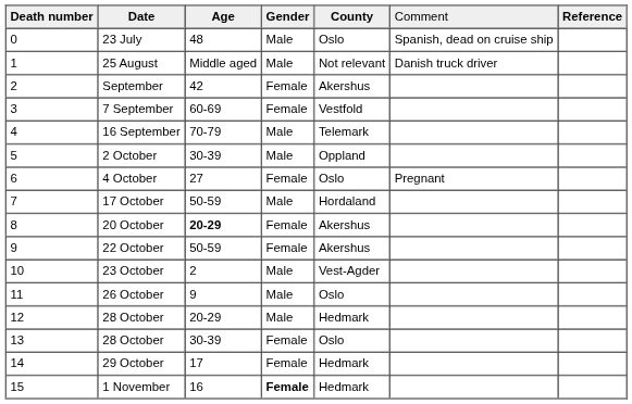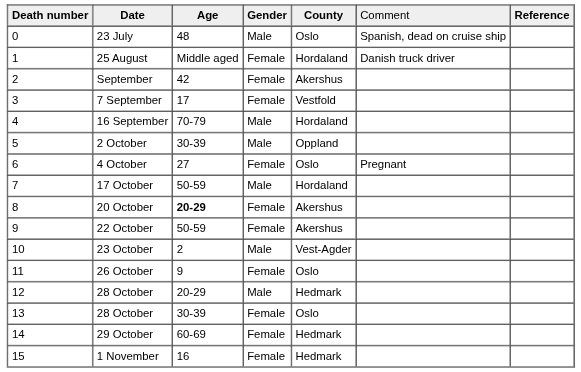25 August | column 4: Male -> Female
25 August | column 5: Not relevant -> Hordaland
7 September | column 3: 60-69 -> 17
16 September | column 5: Telemark -> Hordaland
26 October | column 4: Male -> Female
29 October | column 3: 17 -> 60-69
1 November | column 4: bold -> normal
